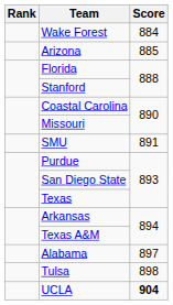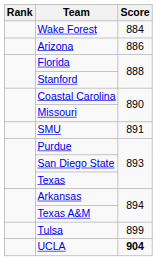Arizona | Score: 885 -> 886
- row: Alabama | 897
Tulsa | Score: 898 -> 899
